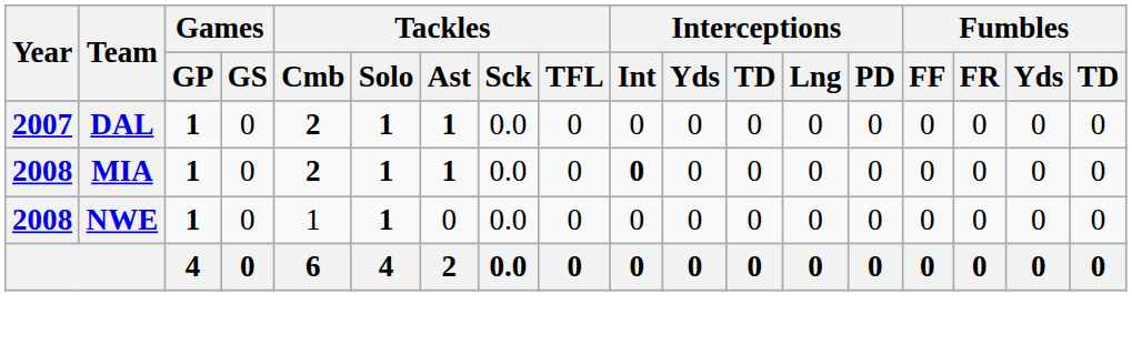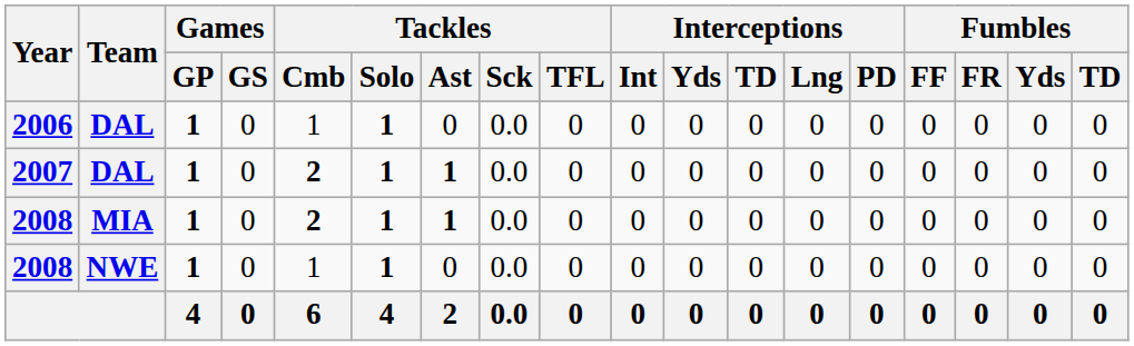+ row: 2006 | DAL | 1 | 0 | 1 | 1 | 0 | 0.0 | 0 | 0 | 0 | 0 | 0 | 0 | 0 | 0 | 0 | 0
2008 / MIA | Interceptions / Int: bold -> normal
